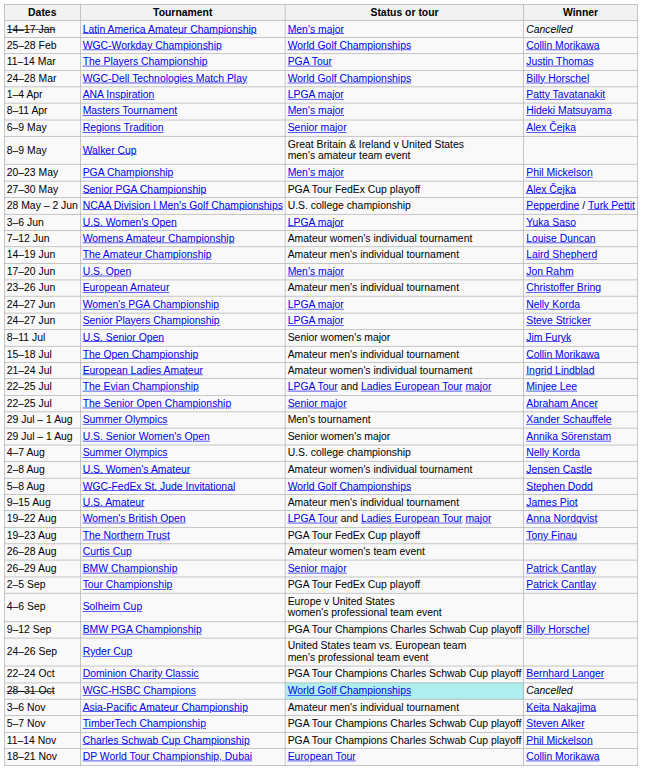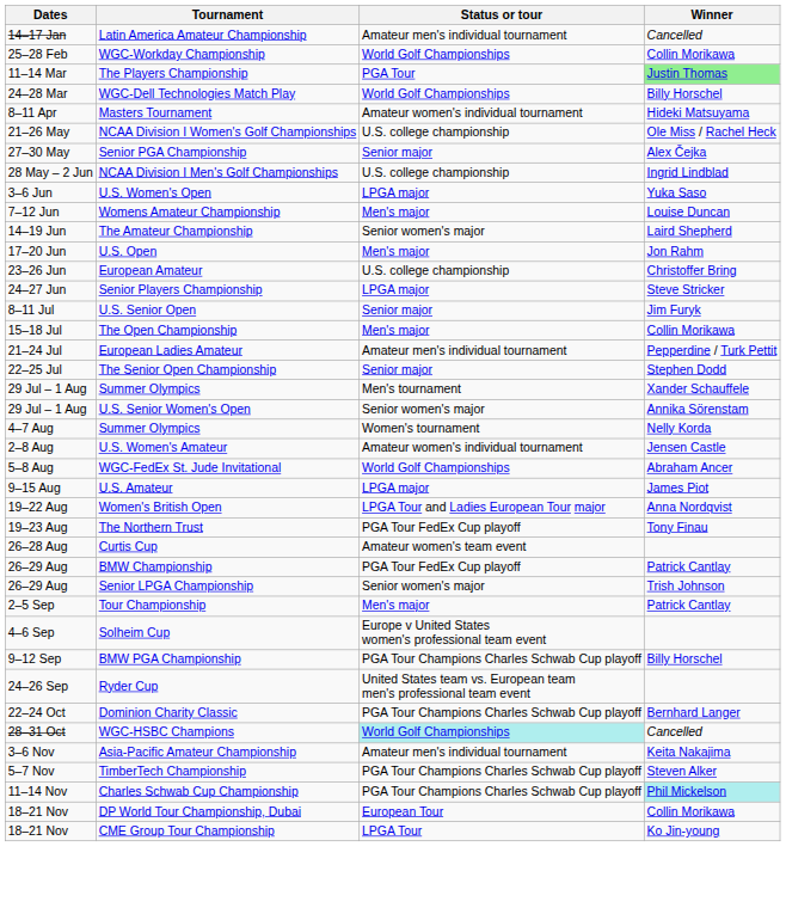Latin America Amateur Championship | Status or tour: Men's major -> Amateur men's individual tournament
The Players Championship | Winner: no background -> lightgreen background
- row: 1–4 Apr | ANA Inspiration | LPGA major | Patty Tavatanakit
Masters Tournament | Status or tour: Men's major -> Amateur women's individual tournament
- row: 6–9 May | Regions Tradition | Senior major | Alex Čejka
- row: 8–9 May | Walker Cup | Great Britain & Ireland v United States men's amateur team event
- row: 20–23 May | PGA Championship | Men's major | Phil Mickelson
+ row: 21–26 May | NCAA Division I Women's Golf Championships | U.S. college championship | Ole Miss / Rachel Heck
Senior PGA Championship | Status or tour: PGA Tour FedEx Cup playoff -> Senior major
NCAA Division I Men's Golf Championships | Winner: Pepperdine / Turk Pettit -> Ingrid Lindblad
Womens Amateur Championship | Status or tour: Amateur women's individual tournament -> Men's major
The Amateur Championship | Status or tour: Amateur men's individual tournament -> Senior women's major
European Amateur | Status or tour: Amateur men's individual tournament -> U.S. college championship
- row: 24–27 Jun | Women's PGA Championship | LPGA major | Nelly Korda
U.S. Senior Open | Status or tour: Senior women's major -> Senior major
The Open Championship | Status or tour: Amateur men's individual tournament -> Men's major
European Ladies Amateur | Status or tour: Amateur women's individual tournament -> Amateur men's individual tournament
European Ladies Amateur | Winner: Ingrid Lindblad -> Pepperdine / Turk Pettit
- row: 22–25 Jul | The Evian Championship | LPGA Tour and Ladies European Tour major | Minjee Lee
The Senior Open Championship | Winner: Abraham Ancer -> Stephen Dodd
4–7 Aug / Summer Olympics | Status or tour: U.S. college championship -> Women's tournament
WGC-FedEx St. Jude Invitational | Winner: Stephen Dodd -> Abraham Ancer
U.S. Amateur | Status or tour: Amateur men's individual tournament -> LPGA major
BMW Championship | Status or tour: Senior major -> PGA Tour FedEx Cup playoff
+ row: 26–29 Aug | Senior LPGA Championship | Senior women's major | Trish Johnson
Tour Championship | Status or tour: PGA Tour FedEx Cup playoff -> Men's major
Charles Schwab Cup Championship | Winner: no background -> paleturquoise background
+ row: 18–21 Nov | CME Group Tour Championship | LPGA Tour | Ko Jin-young
